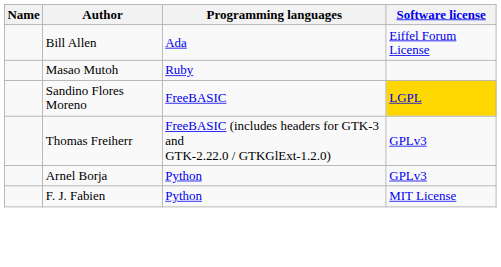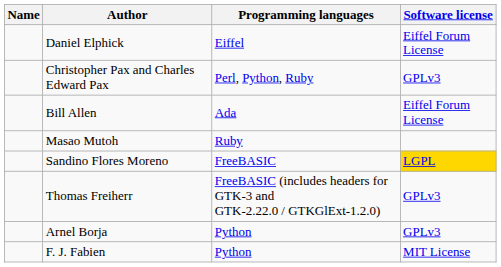+ row: Daniel Elphick | Eiffel | Eiffel Forum License
+ row: Christopher Pax and Charles Edward Pax | Perl, Python, Ruby | GPLv3
